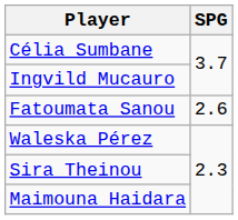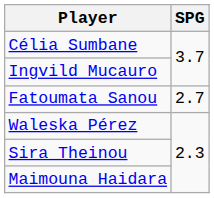Fatoumata Sanou | SPG: 2.6 -> 2.7
